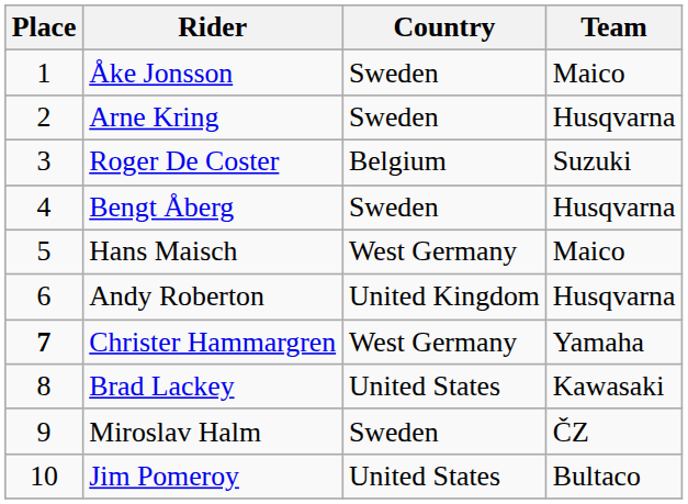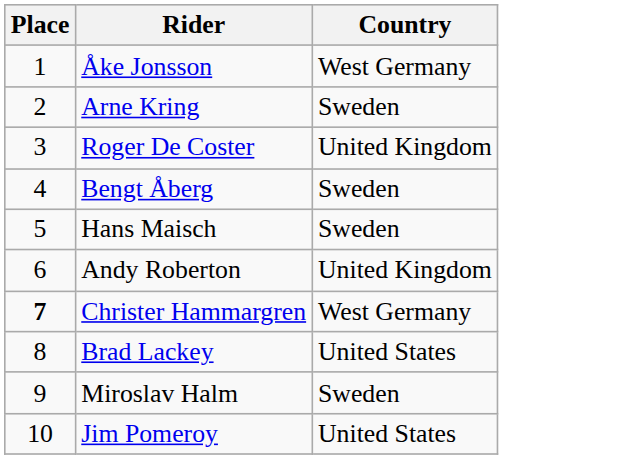- column: Team | Maico | Husqvarna | Suzuki | Husqvarna | Maico | Husqvarna | Yamaha | Kawasaki | ČZ | Bultaco
Åke Jonsson | Country: Sweden -> West Germany
Roger De Coster | Country: Belgium -> United Kingdom
Hans Maisch | Country: West Germany -> Sweden
